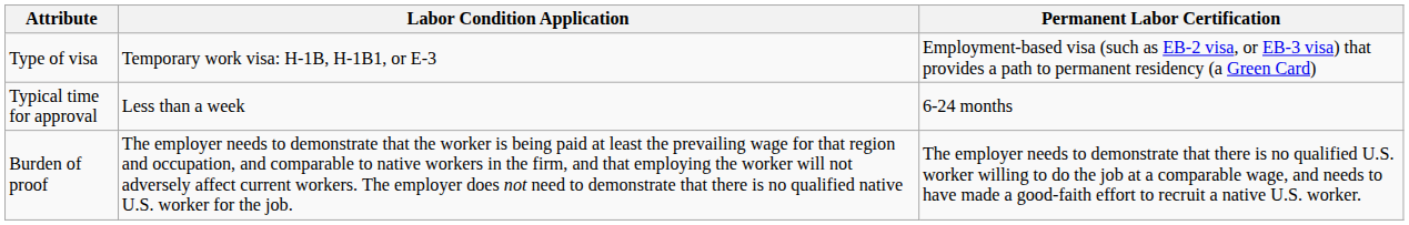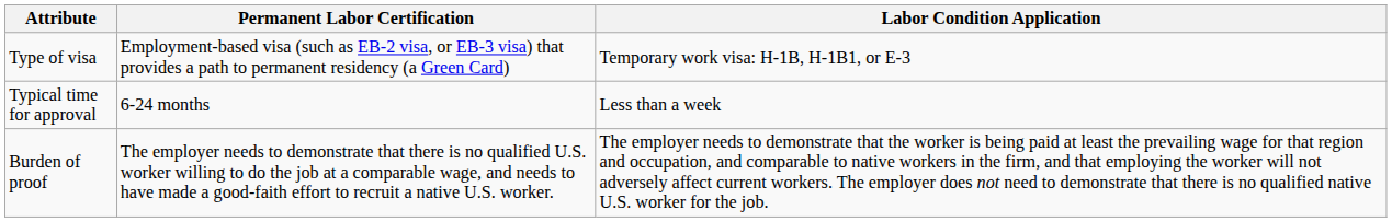columns swapped: Labor Condition Application <-> Permanent Labor Certification
